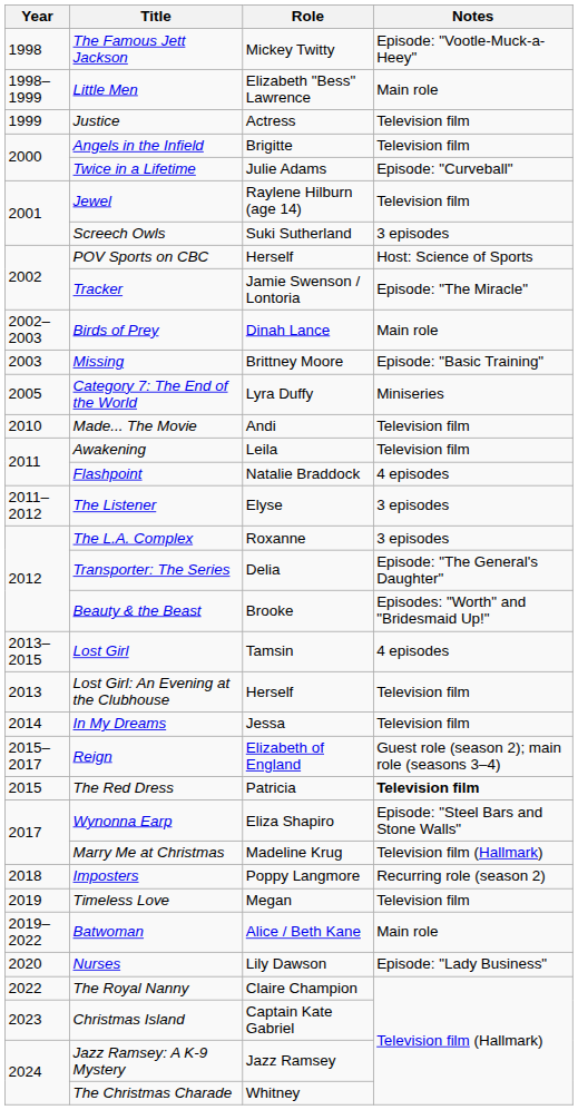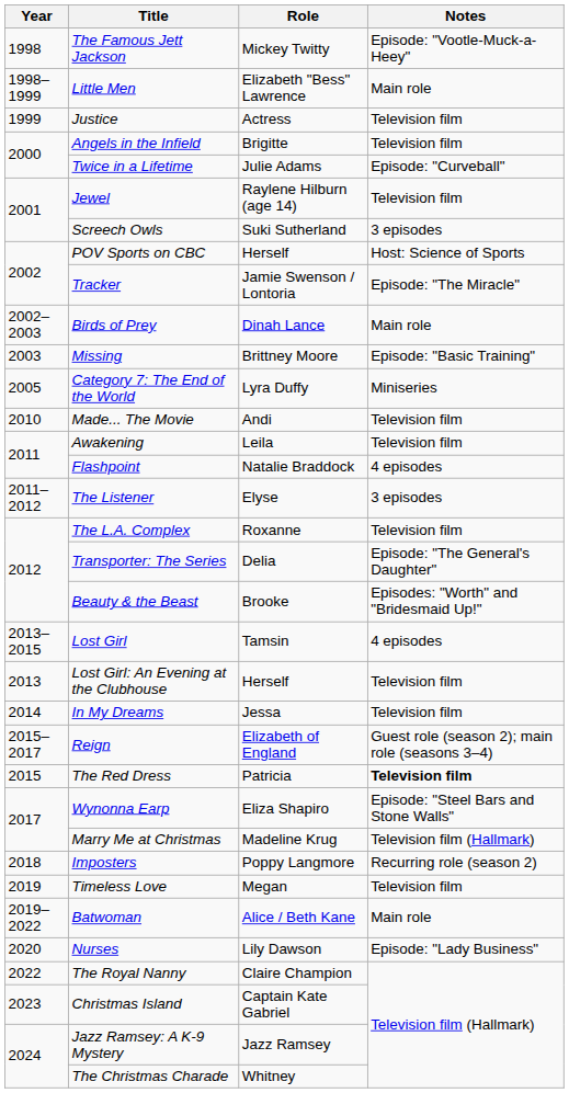The L.A. Complex | Notes: 3 episodes -> Television film
